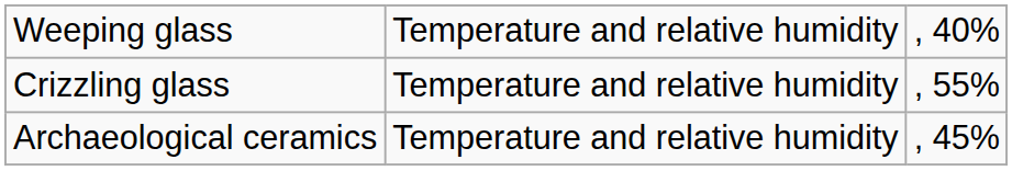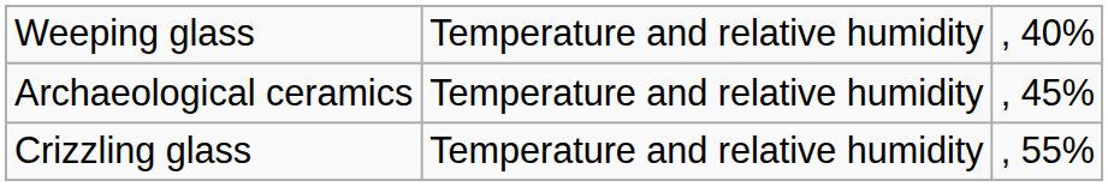rows swapped: Crizzling glass <-> Archaeological ceramics
